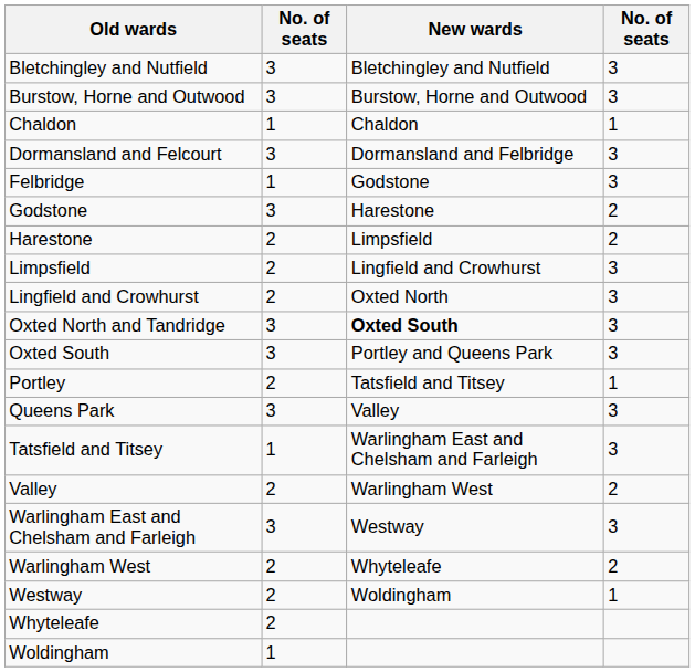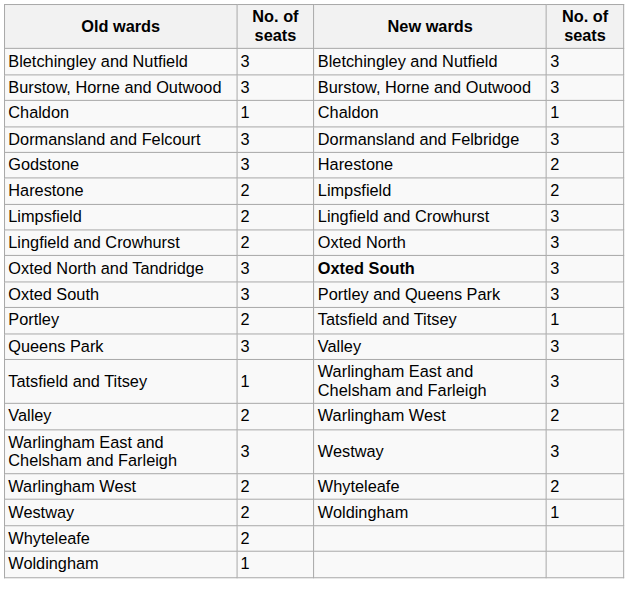- row: Felbridge | 1 | Godstone | 3
